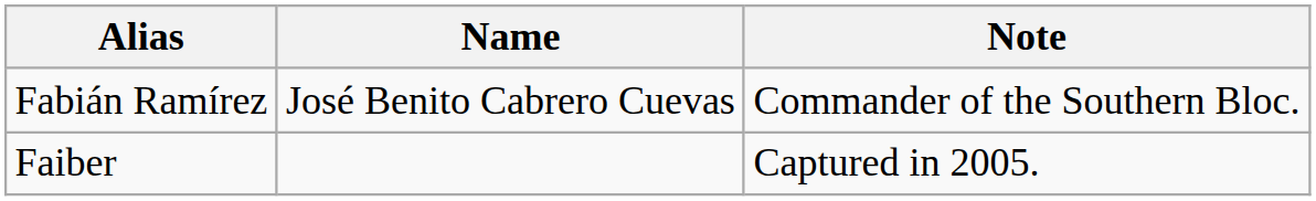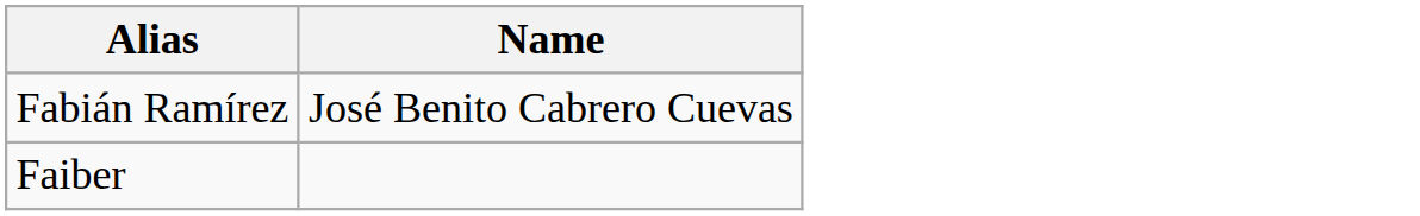- column: Note | Commander of the Southern Bloc. | Captured in 2005.
